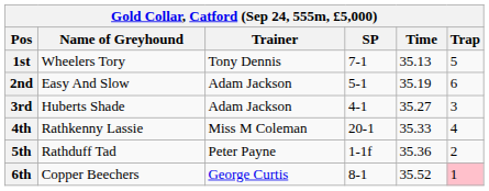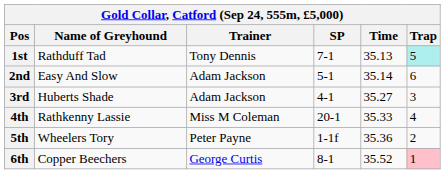1st | Name of Greyhound: Wheelers Tory -> Rathduff Tad
1st | Trap: no background -> paleturquoise background
2nd | Time: 35.19 -> 35.14
5th | Name of Greyhound: Rathduff Tad -> Wheelers Tory
